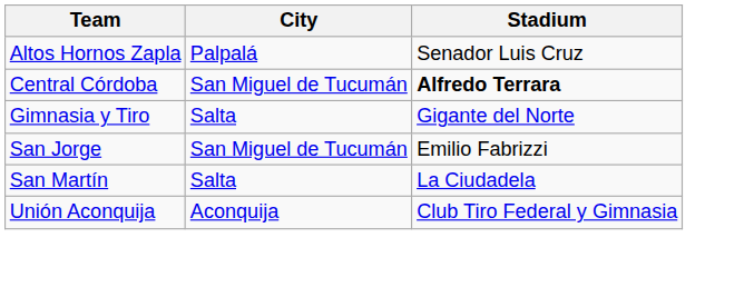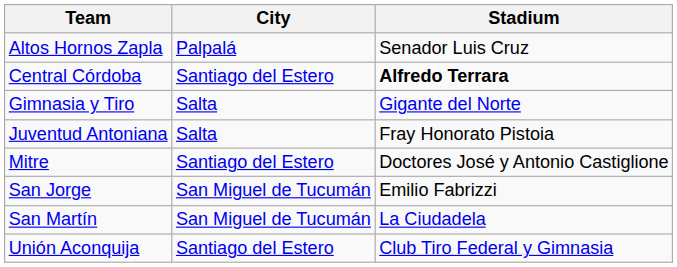Central Córdoba | City: San Miguel de Tucumán -> Santiago del Estero
+ row: Juventud Antoniana | Salta | Fray Honorato Pistoia
+ row: Mitre | Santiago del Estero | Doctores José y Antonio Castiglione
San Martín | City: Salta -> San Miguel de Tucumán
Unión Aconquija | City: Aconquija -> Santiago del Estero
